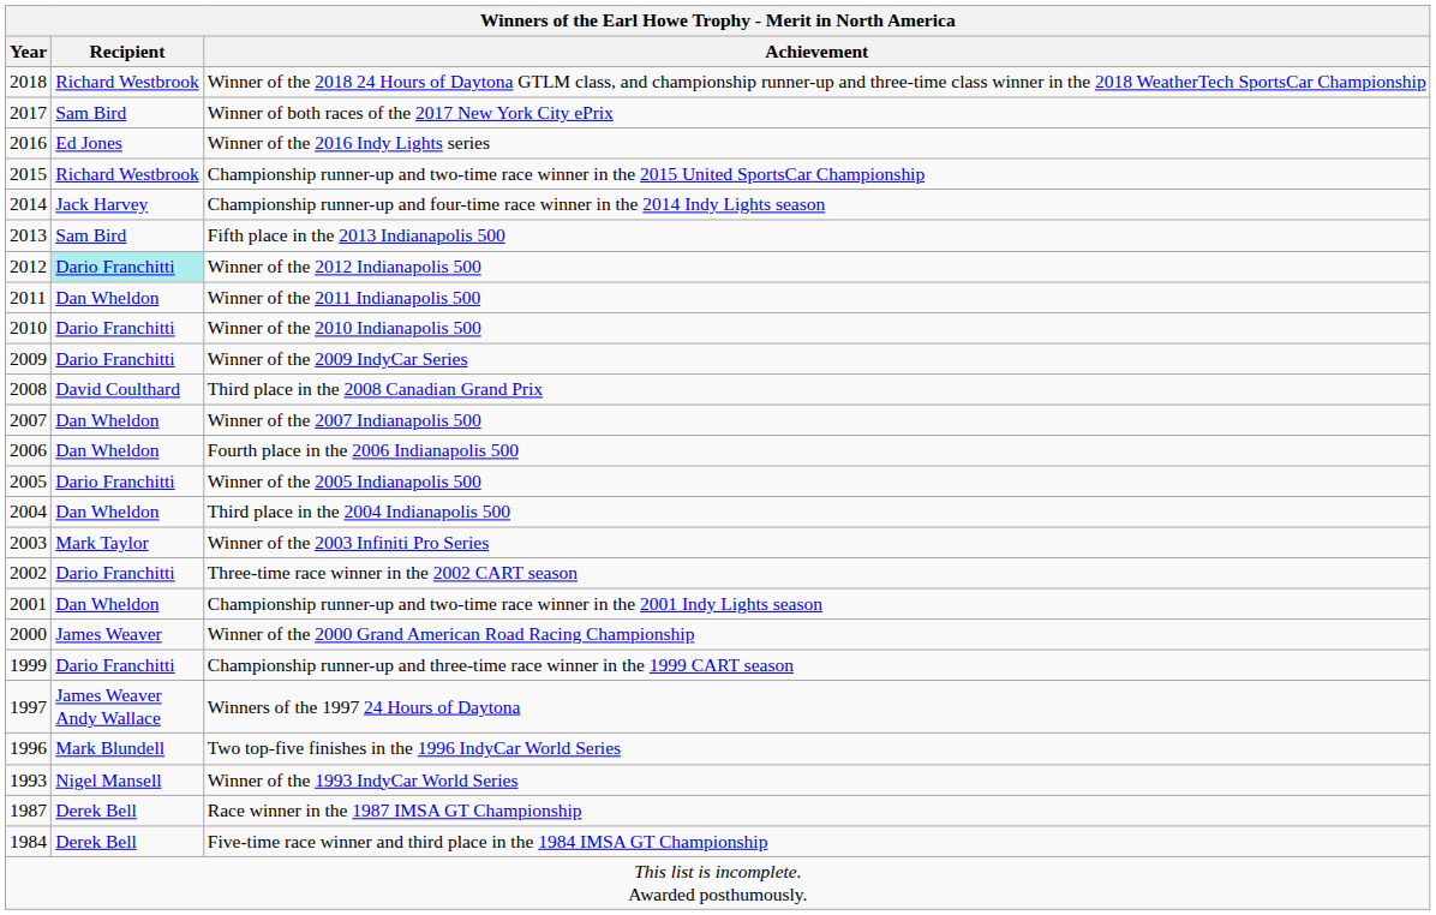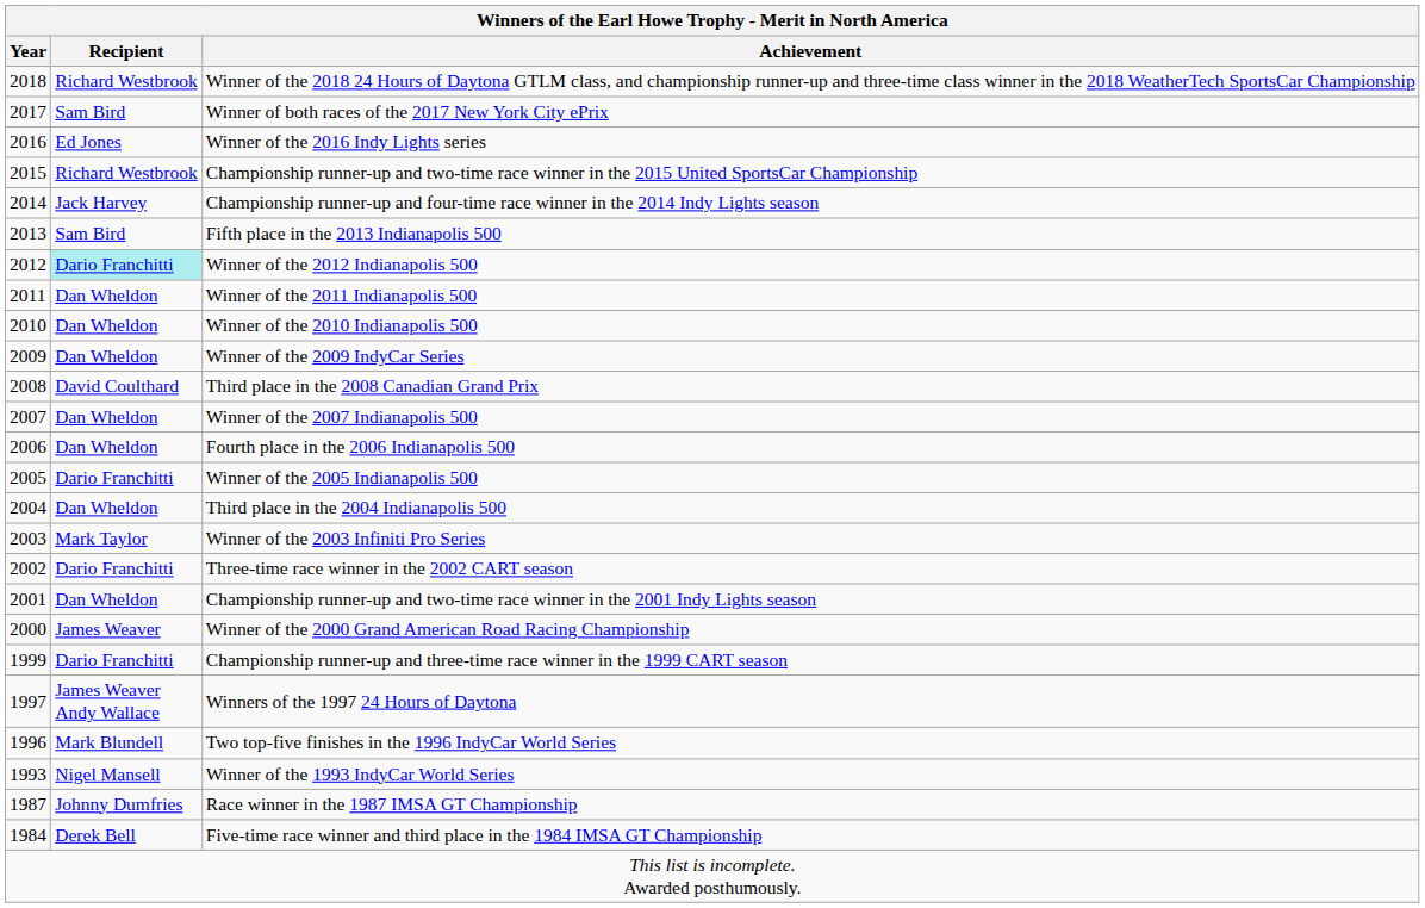Winner of the 2010 Indianapolis 500 | Recipient: Dario Franchitti -> Dan Wheldon
Winner of the 2009 IndyCar Series | Recipient: Dario Franchitti -> Dan Wheldon
Race winner in the 1987 IMSA GT Championship | Recipient: Derek Bell -> Johnny Dumfries
